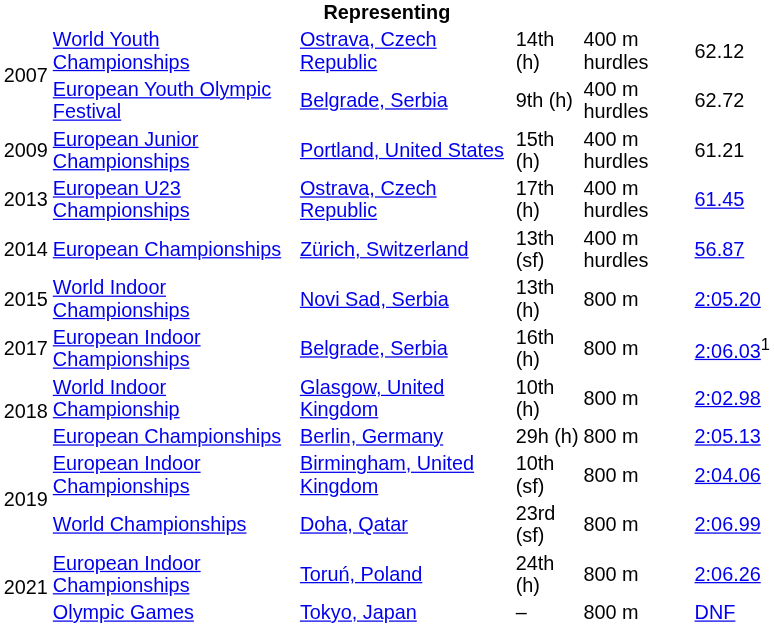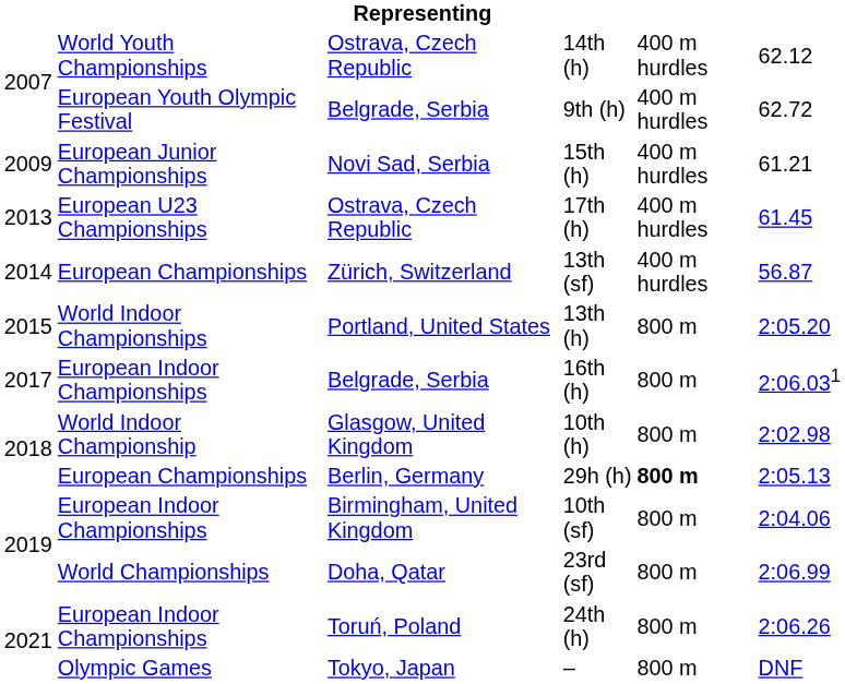15th (h) | column 3: Portland, United States -> Novi Sad, Serbia
13th (h) | column 3: Novi Sad, Serbia -> Portland, United States
29h (h) | column 5: normal -> bold
